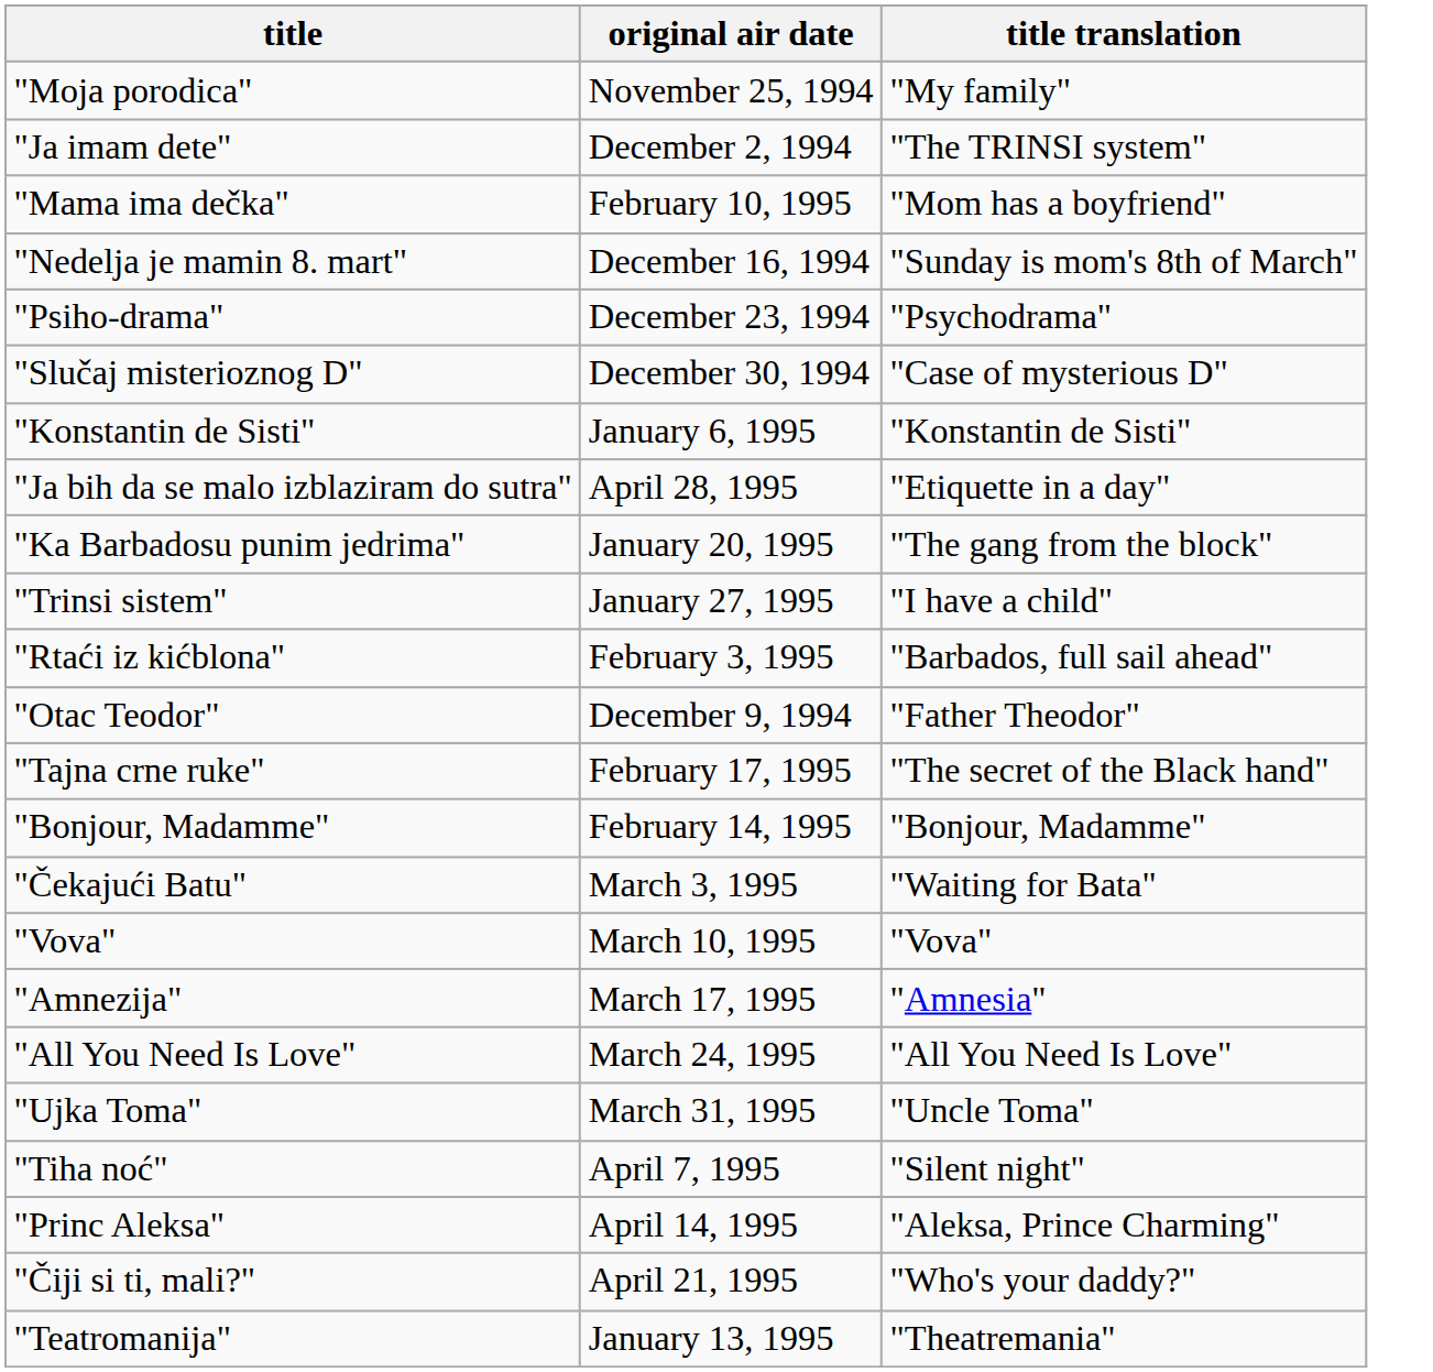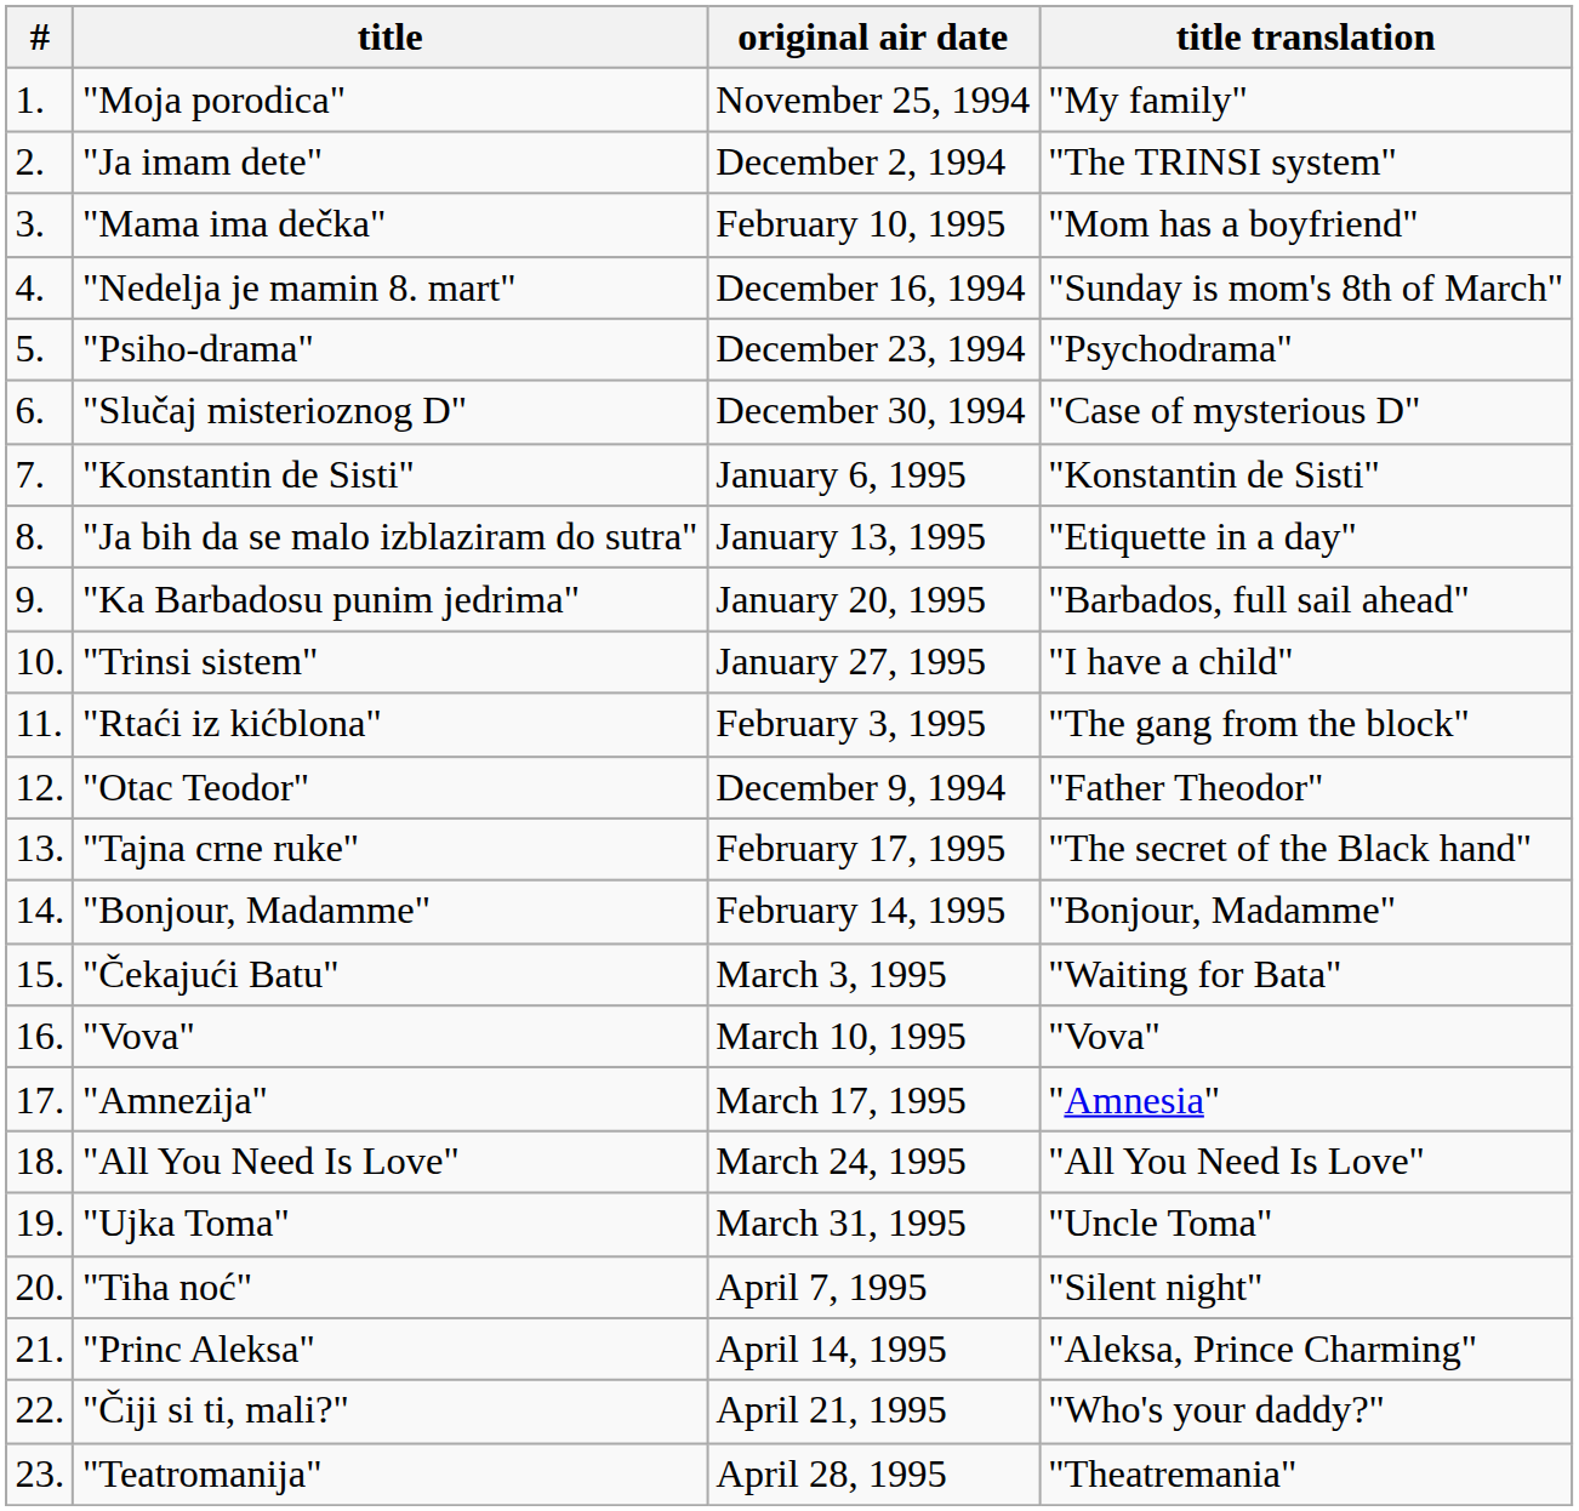+ column: # | 1. | 2. | 3. | 4. | 5. | 6. | 7. | 8. | 9. | 10. | 11. | 12. | 13. | 14. | 15. | 16. | 17. | 18. | 19. | 20. | 21. | 22. | 23.
"Ja bih da se malo izblaziram do sutra" | original air date: April 28, 1995 -> January 13, 1995
"Ka Barbadosu punim jedrima" | title translation: "The gang from the block" -> "Barbados, full sail ahead"
"Rtaći iz kićblona" | title translation: "Barbados, full sail ahead" -> "The gang from the block"
"Teatromanija" | original air date: January 13, 1995 -> April 28, 1995
